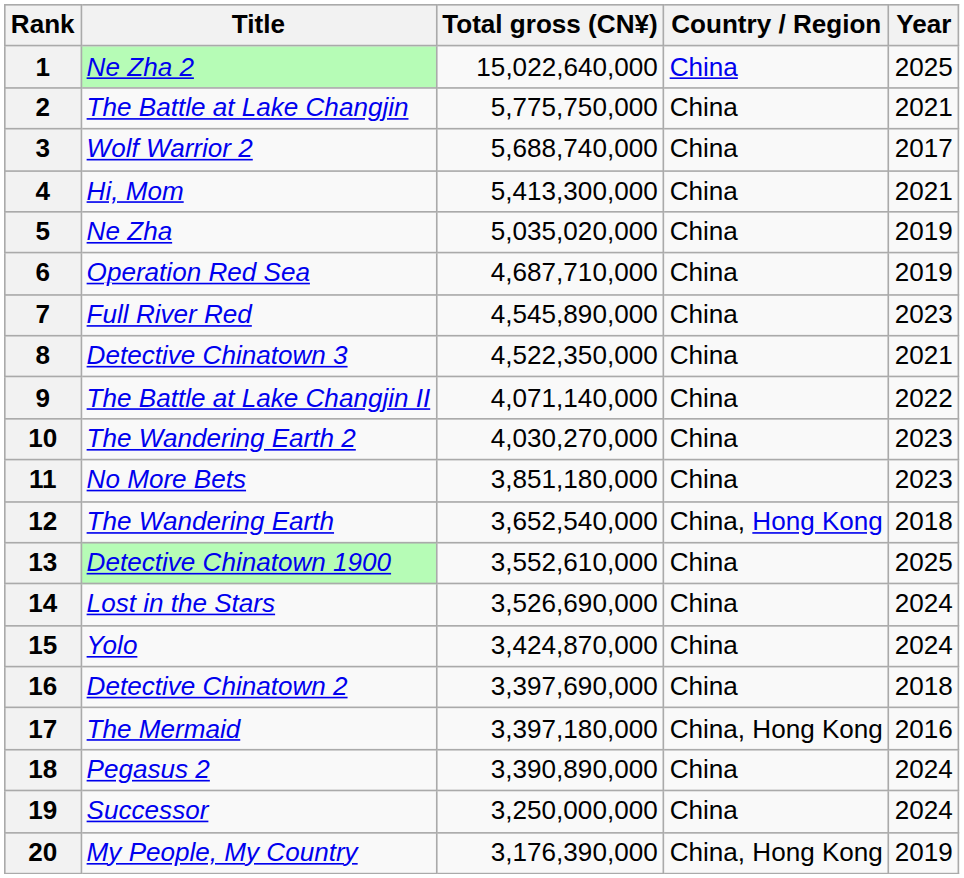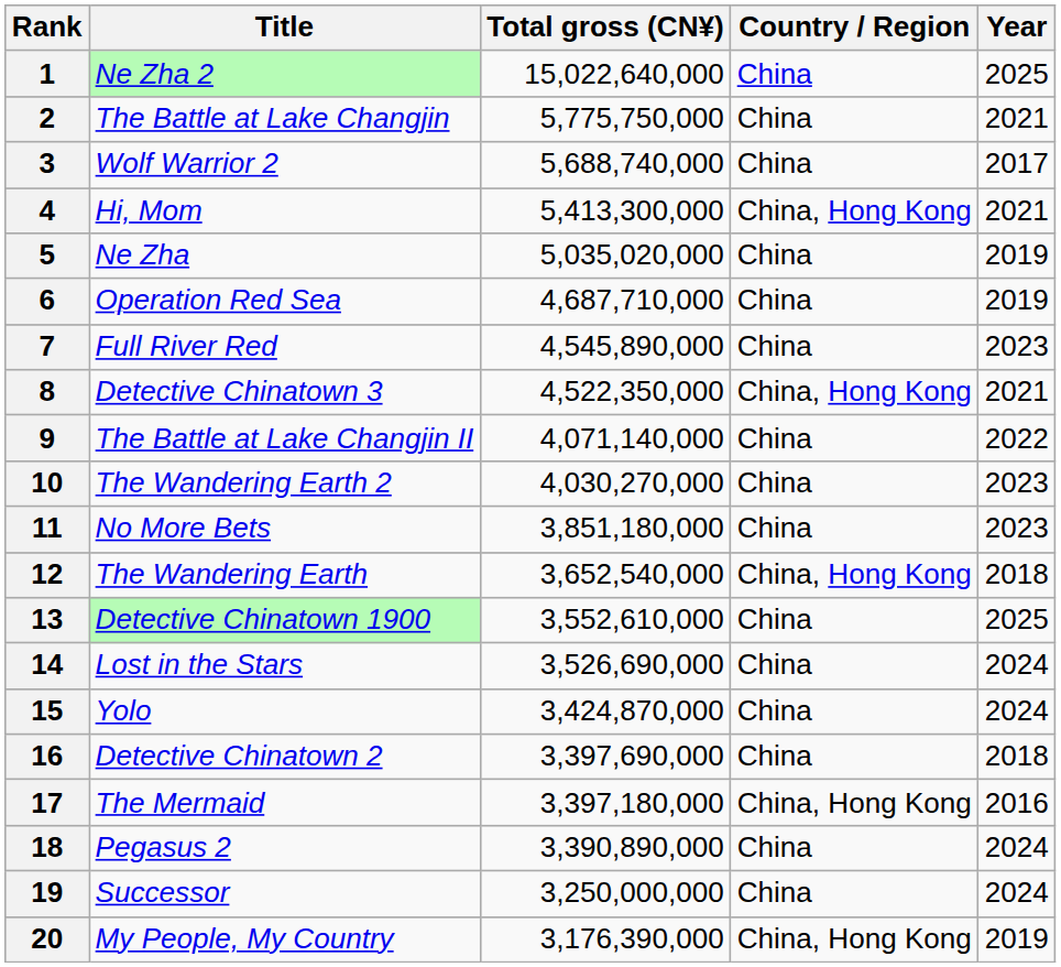4 | Country / Region: China -> China, Hong Kong
8 | Country / Region: China -> China, Hong Kong
